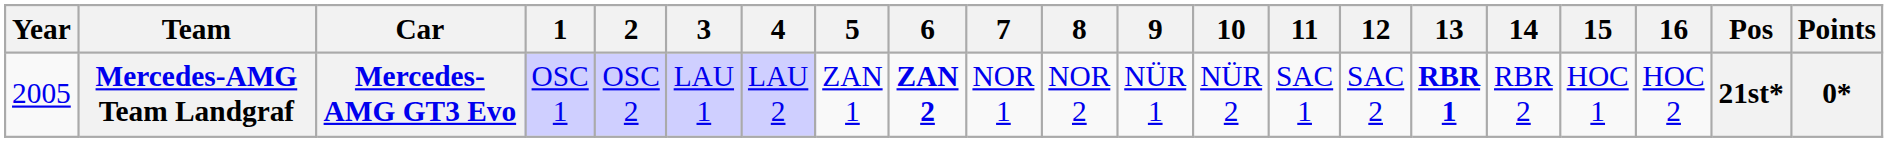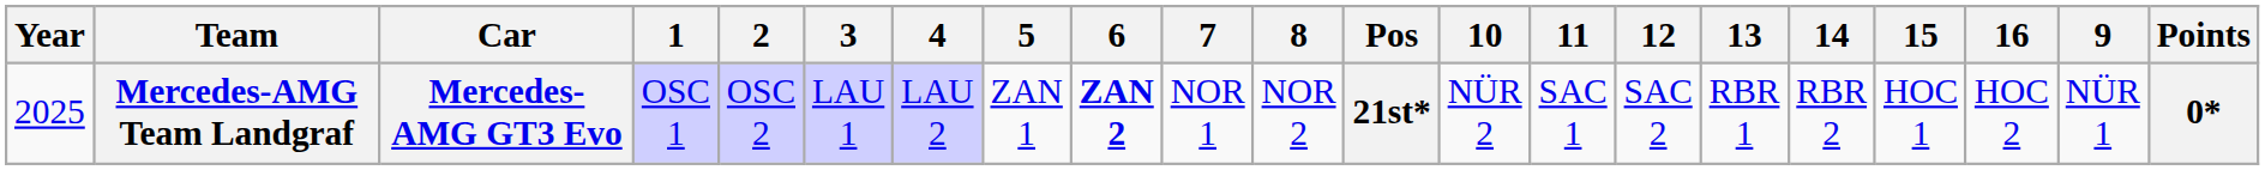columns swapped: 9 <-> Pos
Mercedes-AMG Team Landgraf | Year: 2005 -> 2025
Mercedes-AMG Team Landgraf | 13: bold -> normal
